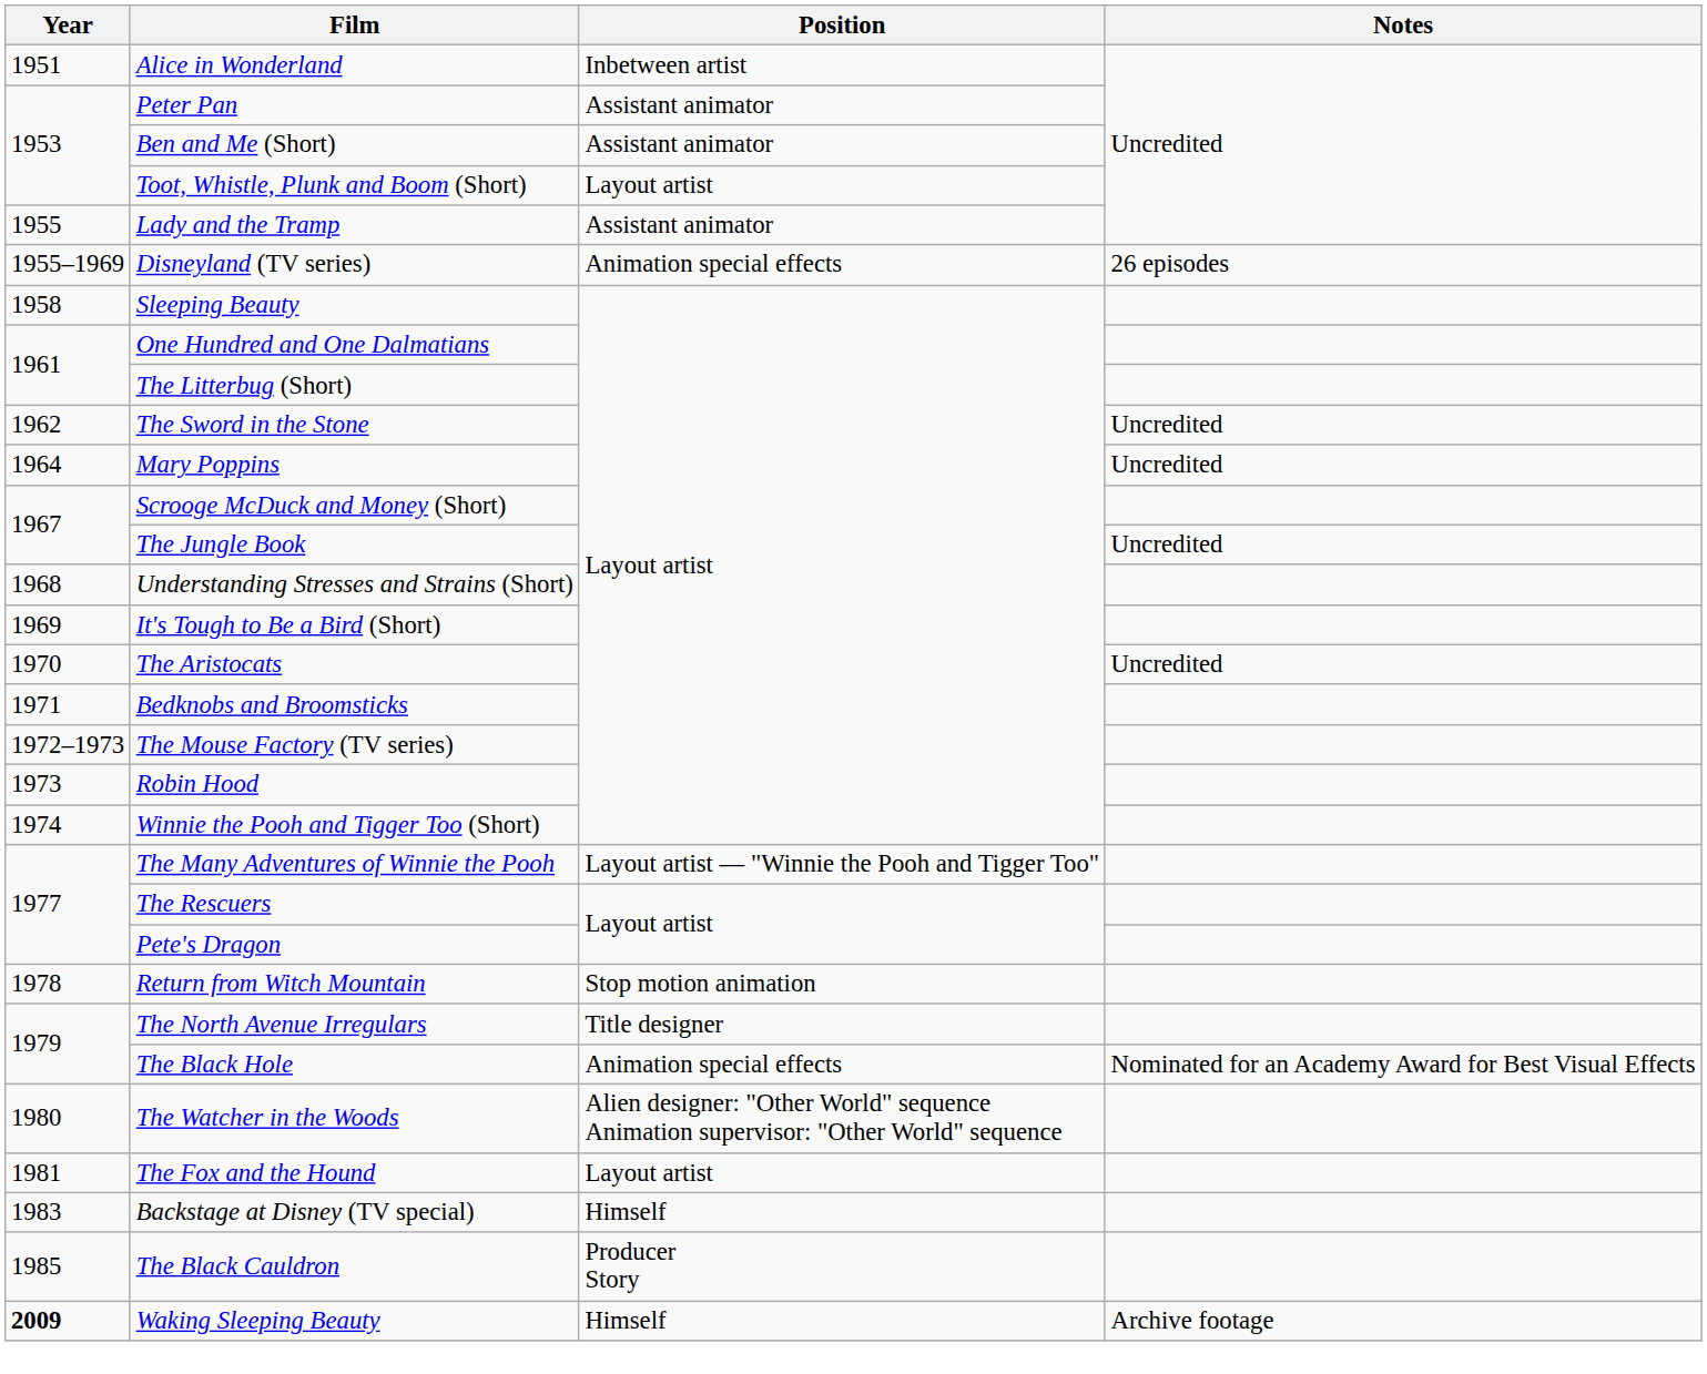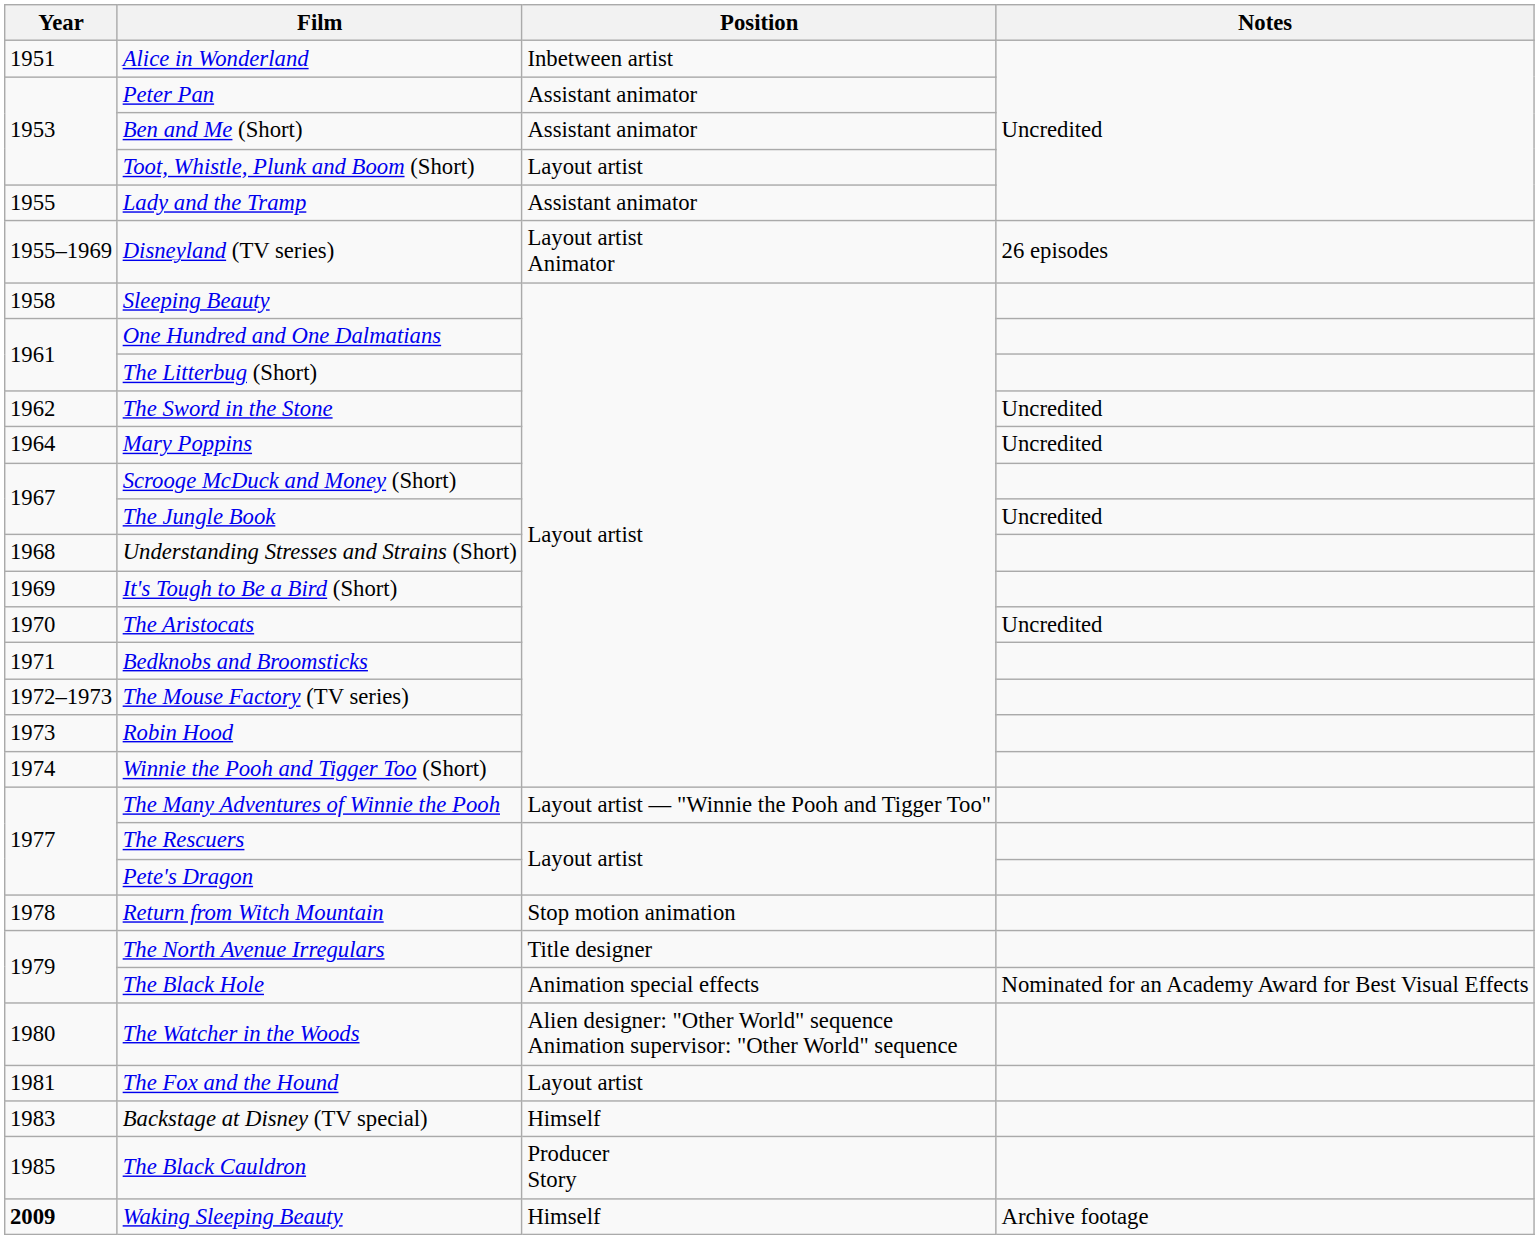Disneyland (TV series) | Position: Animation special effects -> Layout artist Animator
